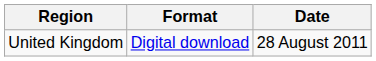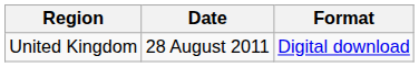columns swapped: Date <-> Format
